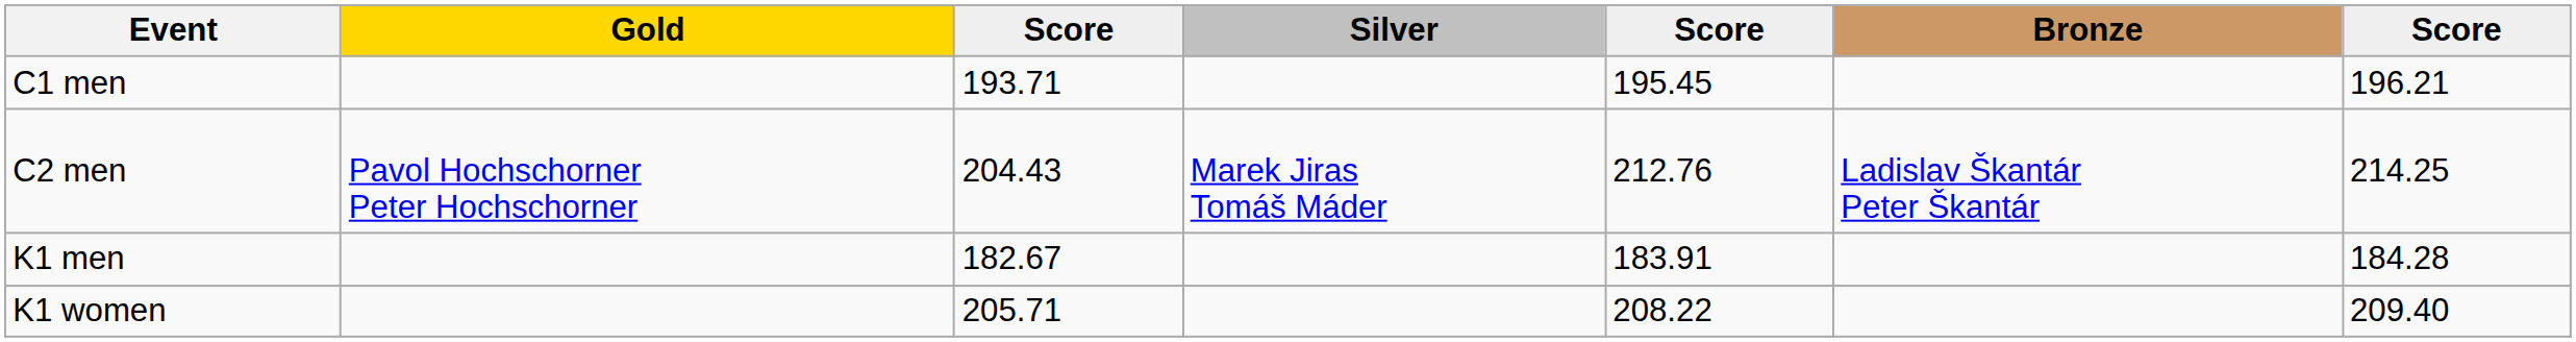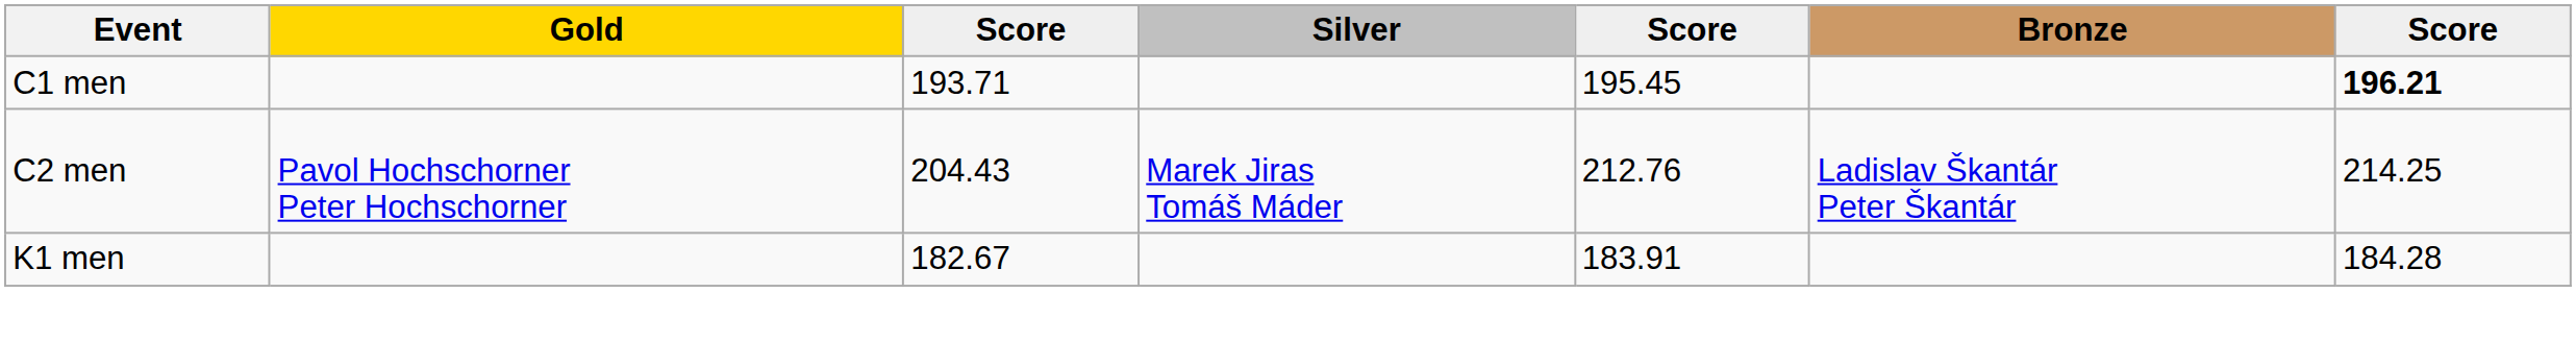C1 men | column 7: normal -> bold
- row: K1 women | 205.71 | 208.22 | 209.40
